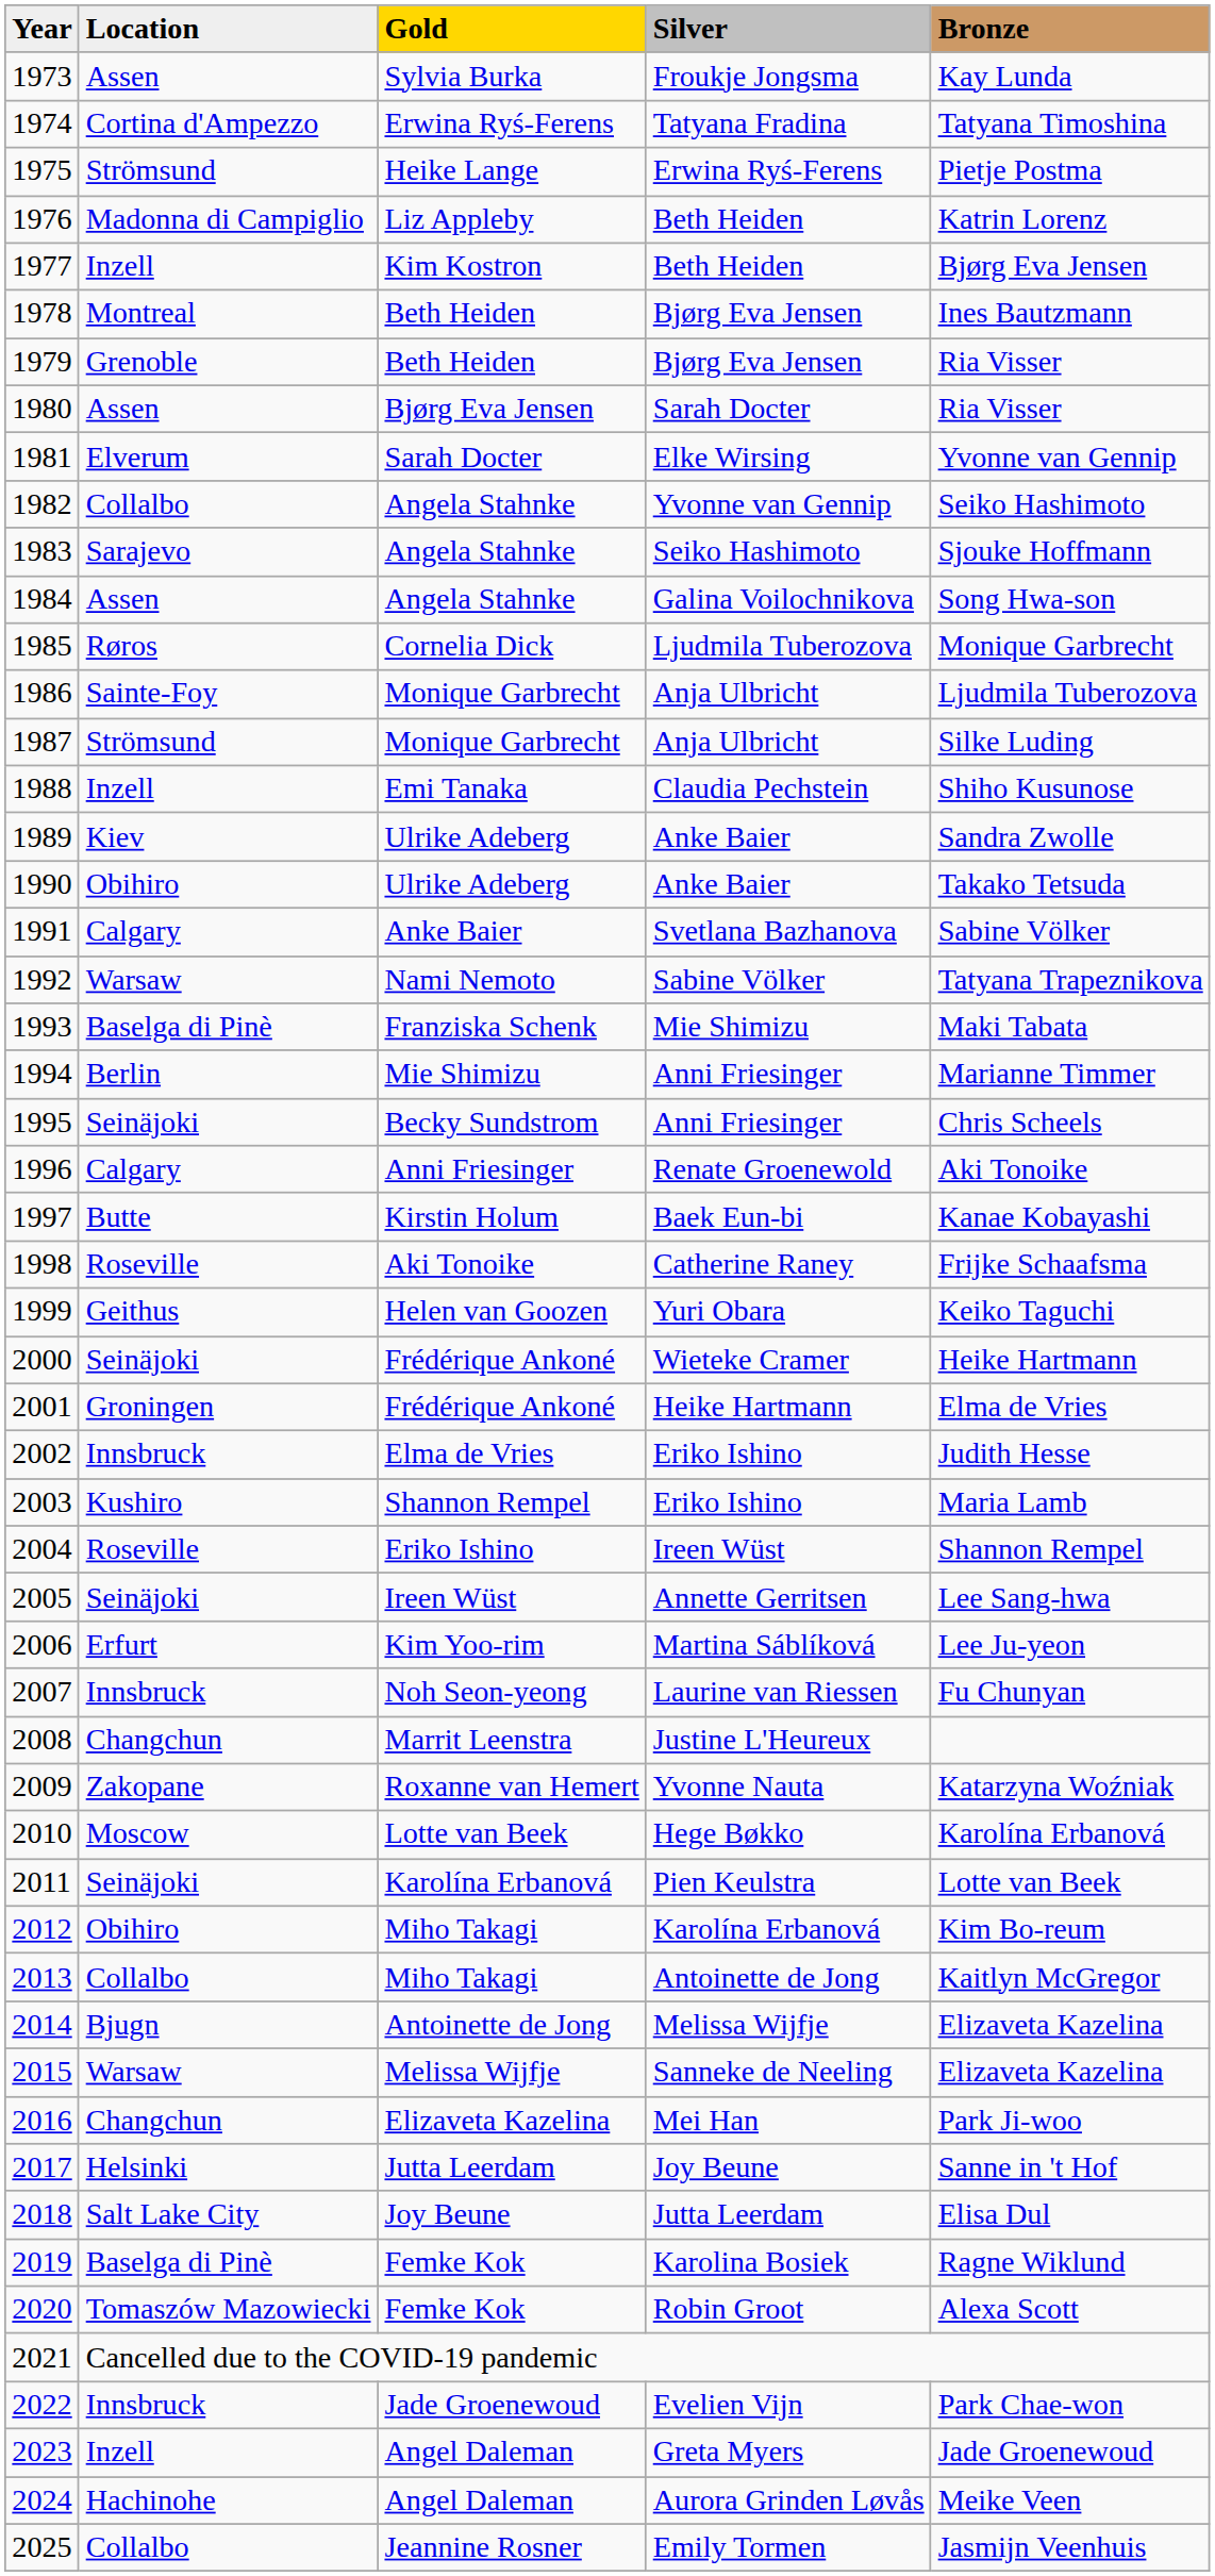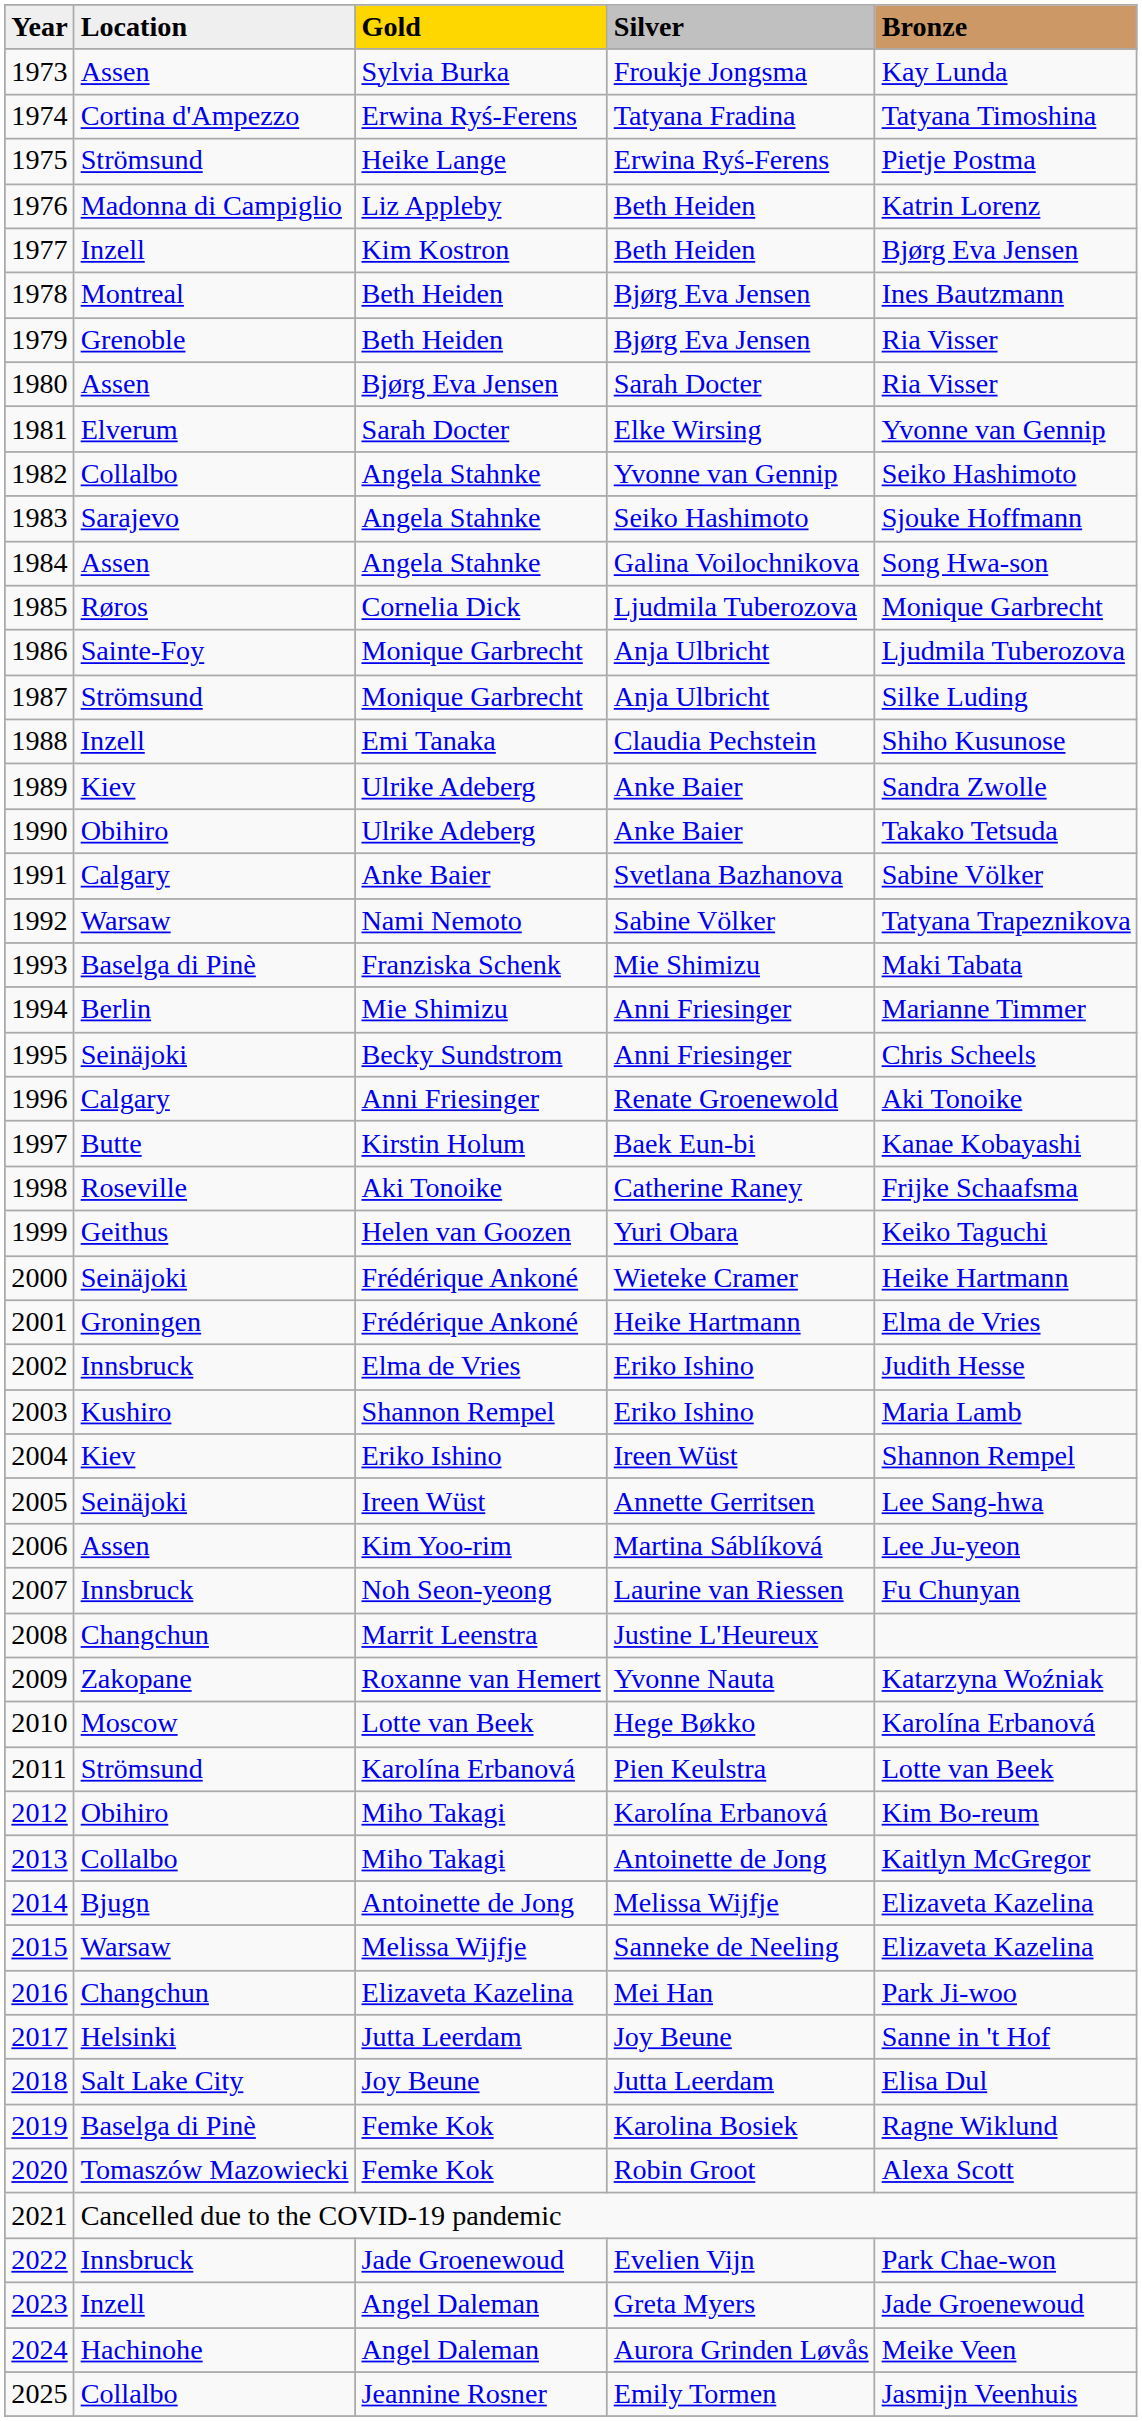2004 | Location: Roseville -> Kiev
2006 | Location: Erfurt -> Assen
2011 | Location: Seinäjoki -> Strömsund
